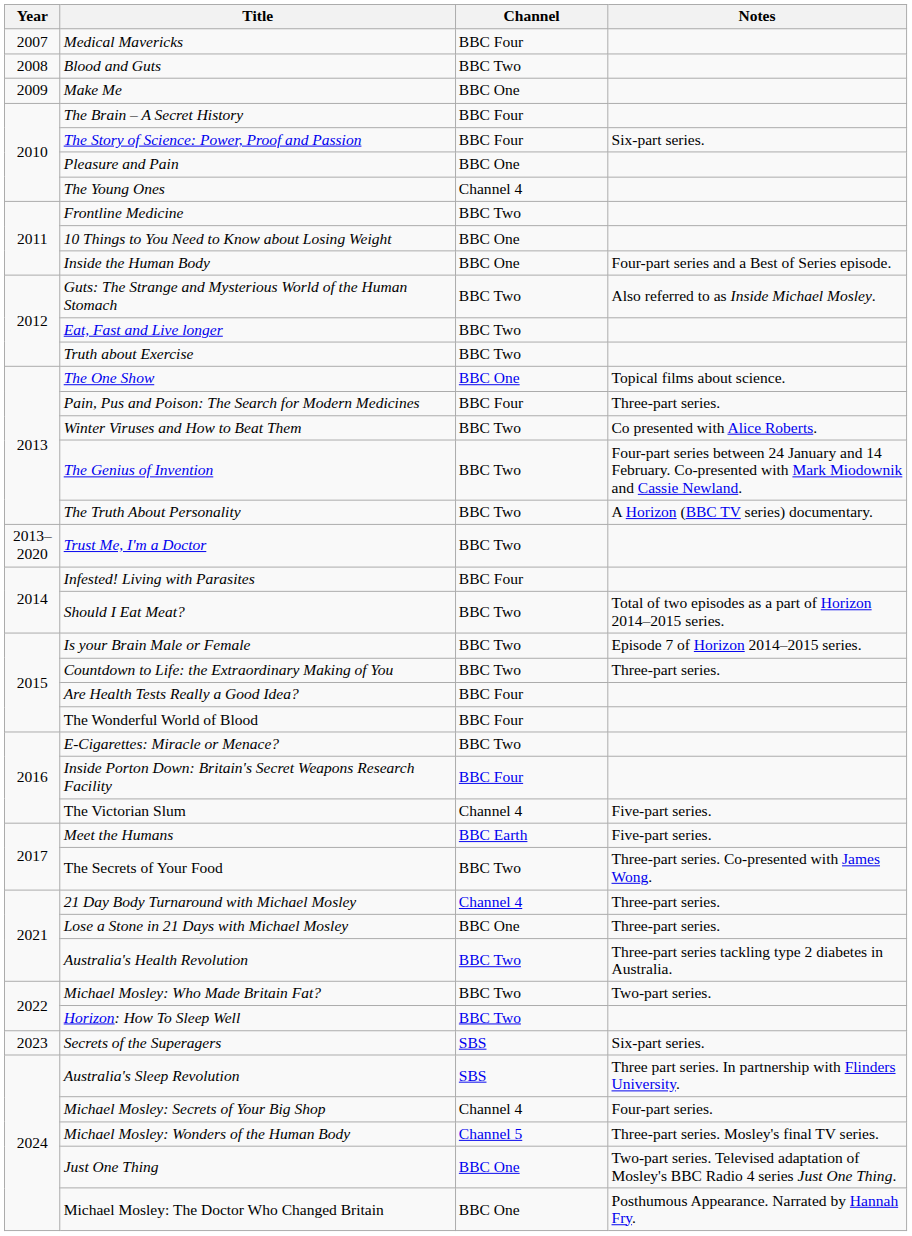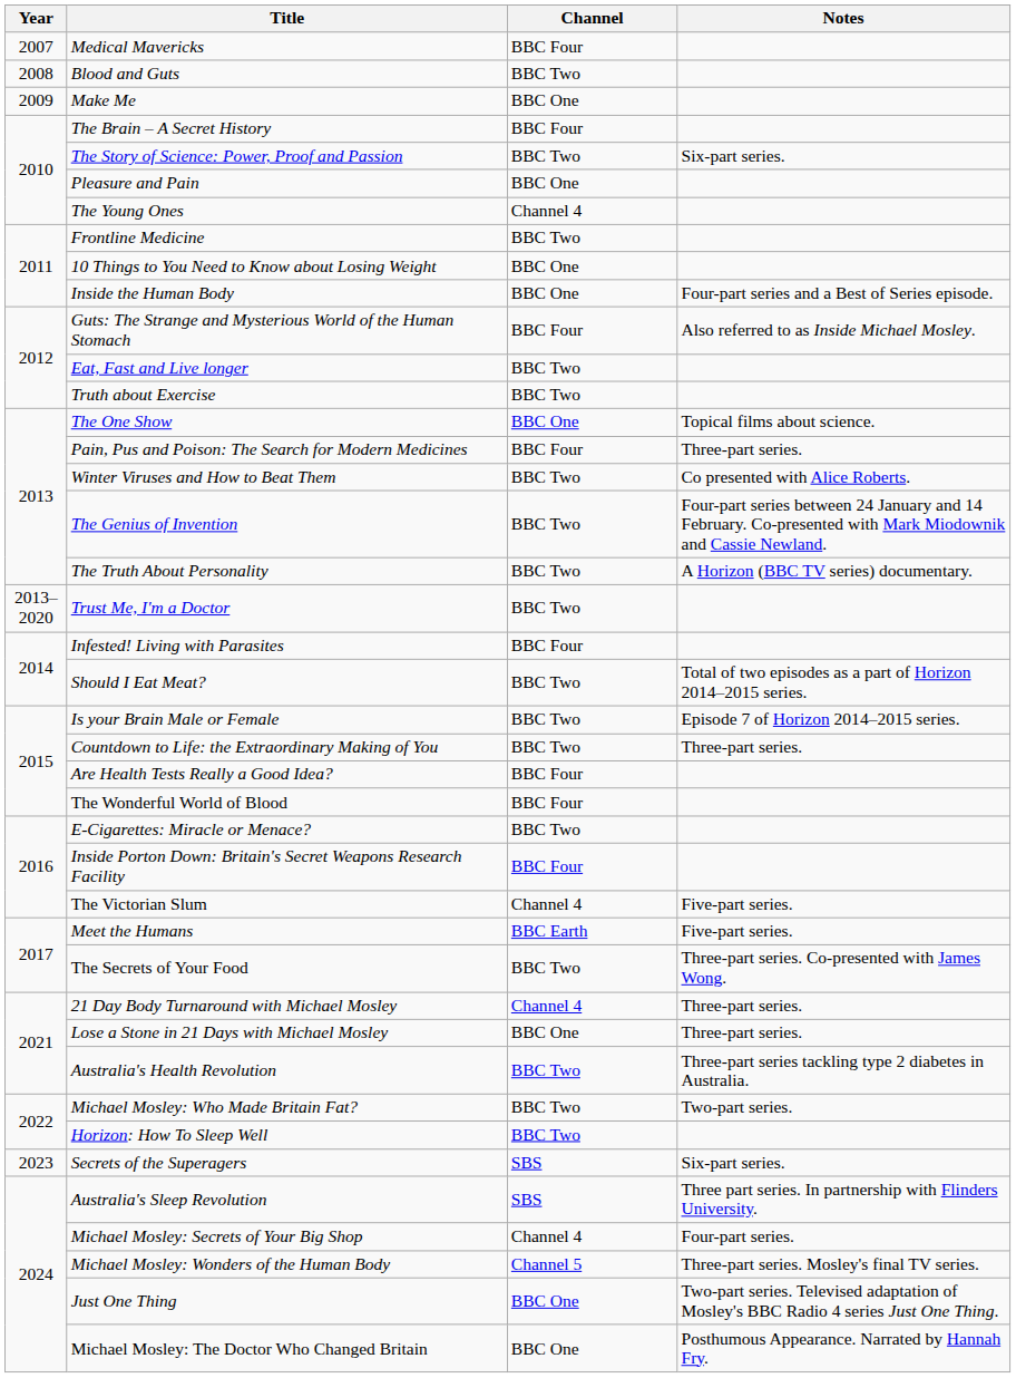The Story of Science: Power, Proof and Passion | Channel: BBC Four -> BBC Two
Guts: The Strange and Mysterious World of the Human Stomach | Channel: BBC Two -> BBC Four
